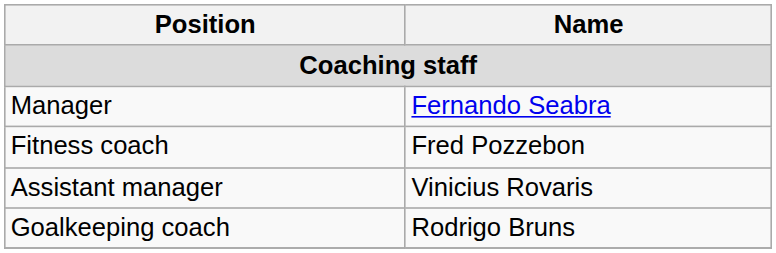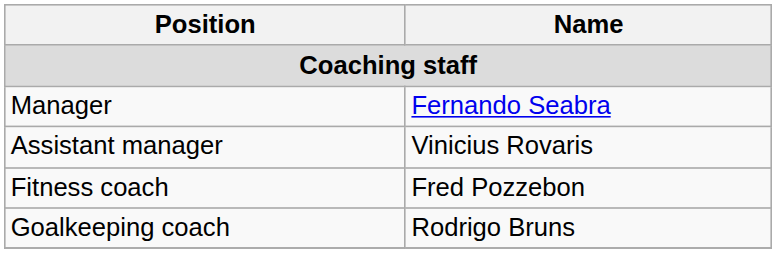rows swapped: Assistant manager <-> Fitness coach
